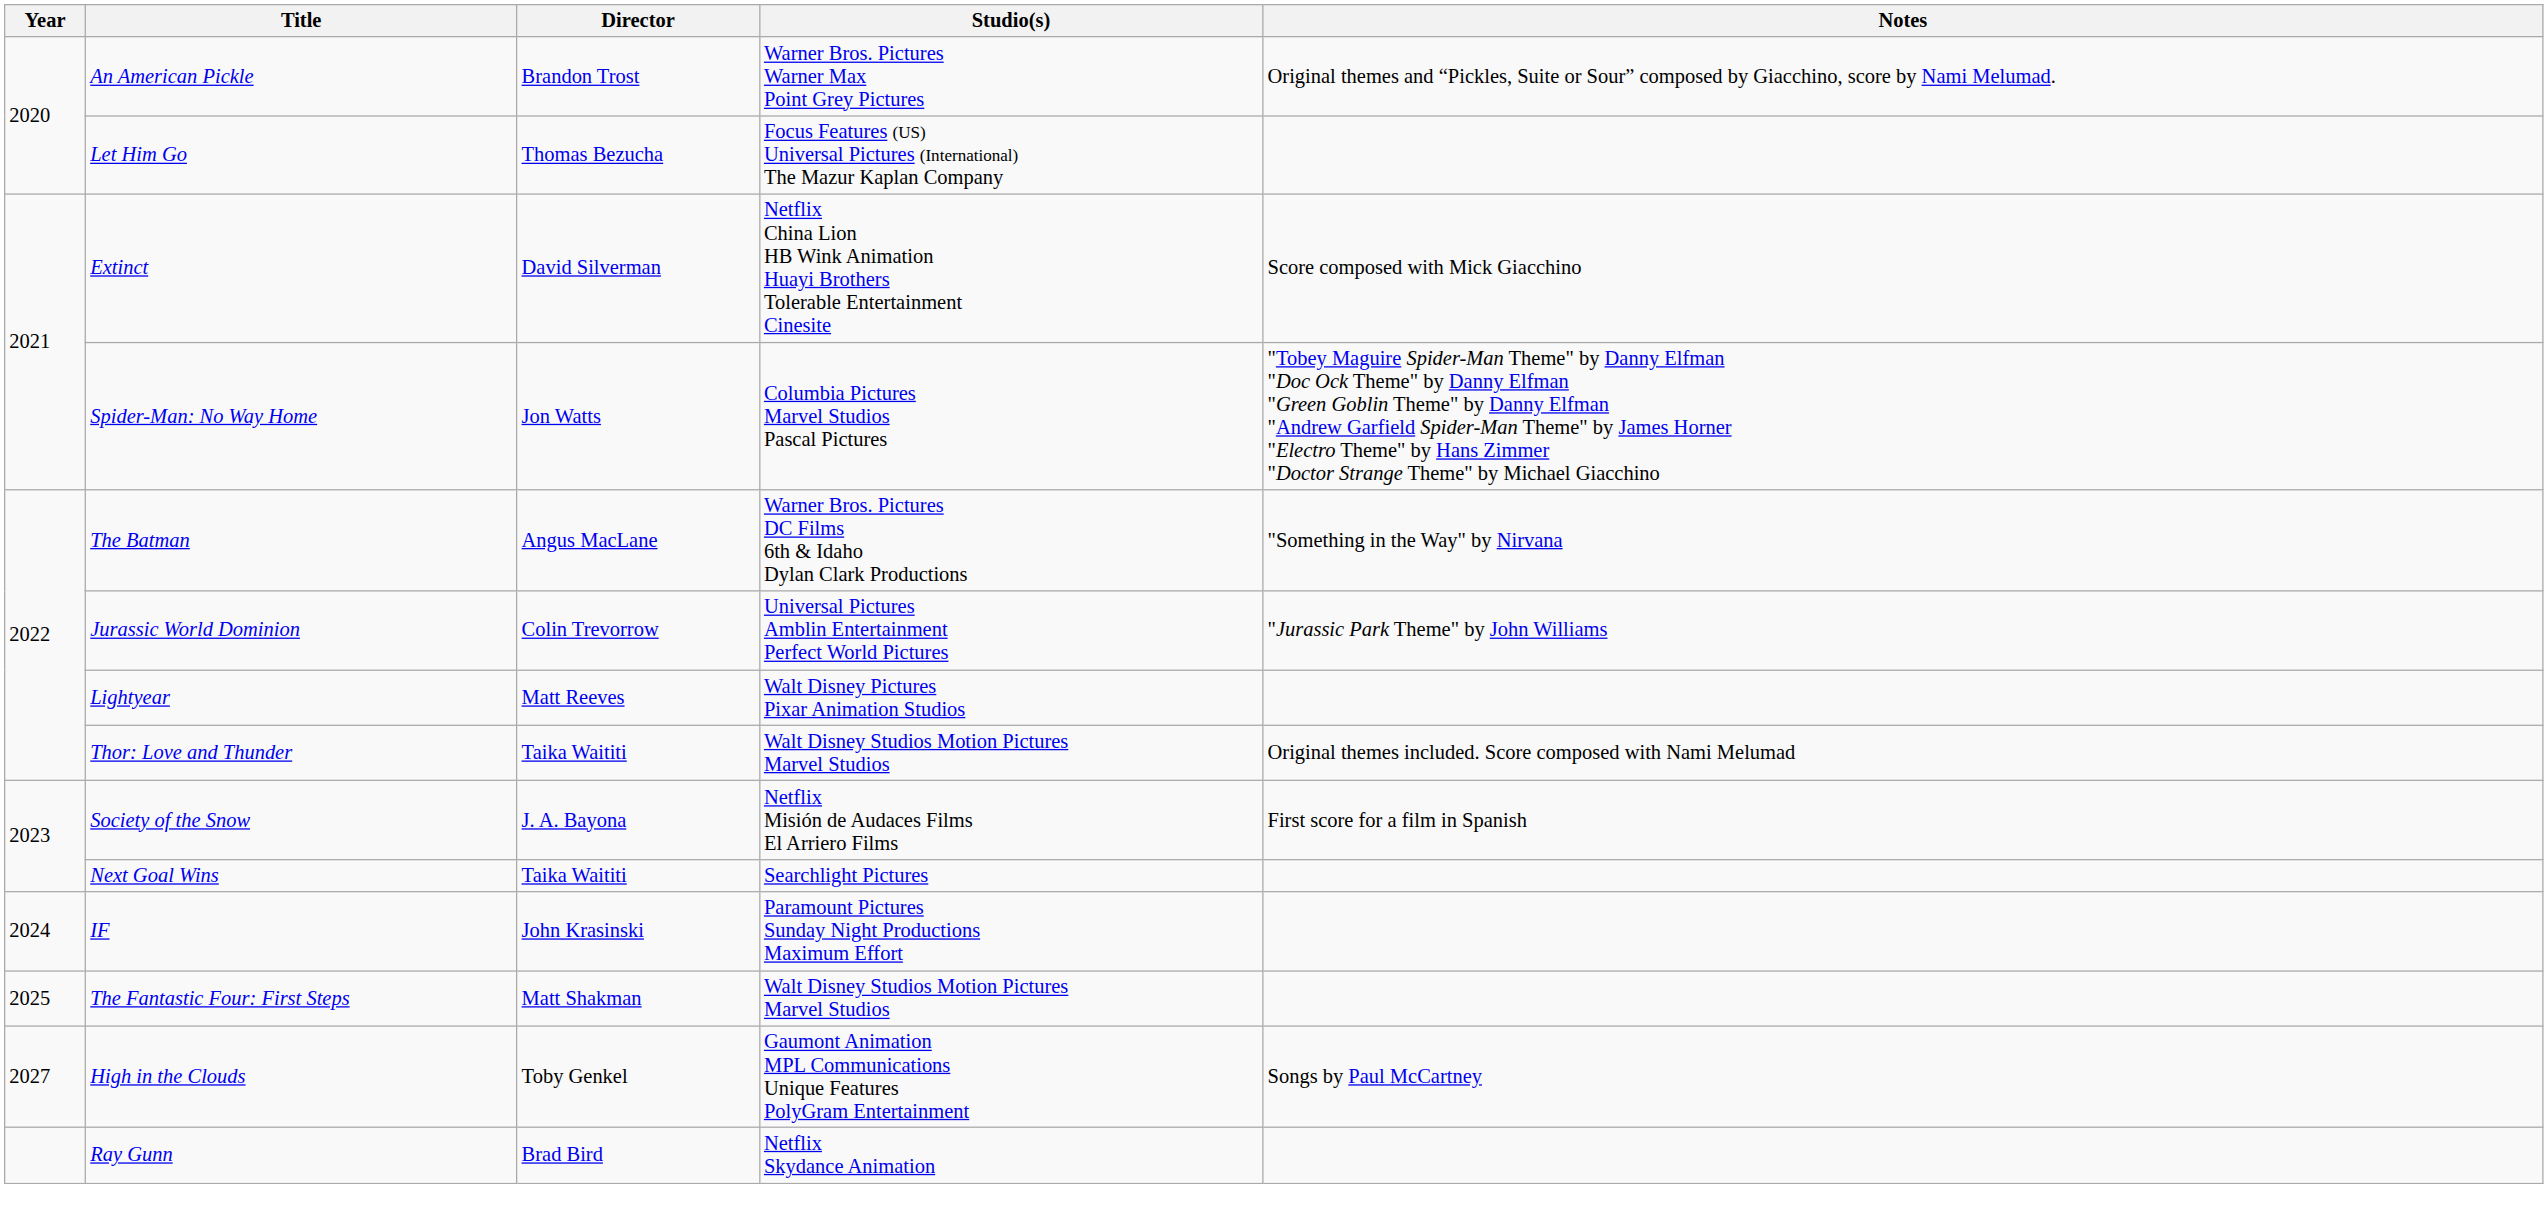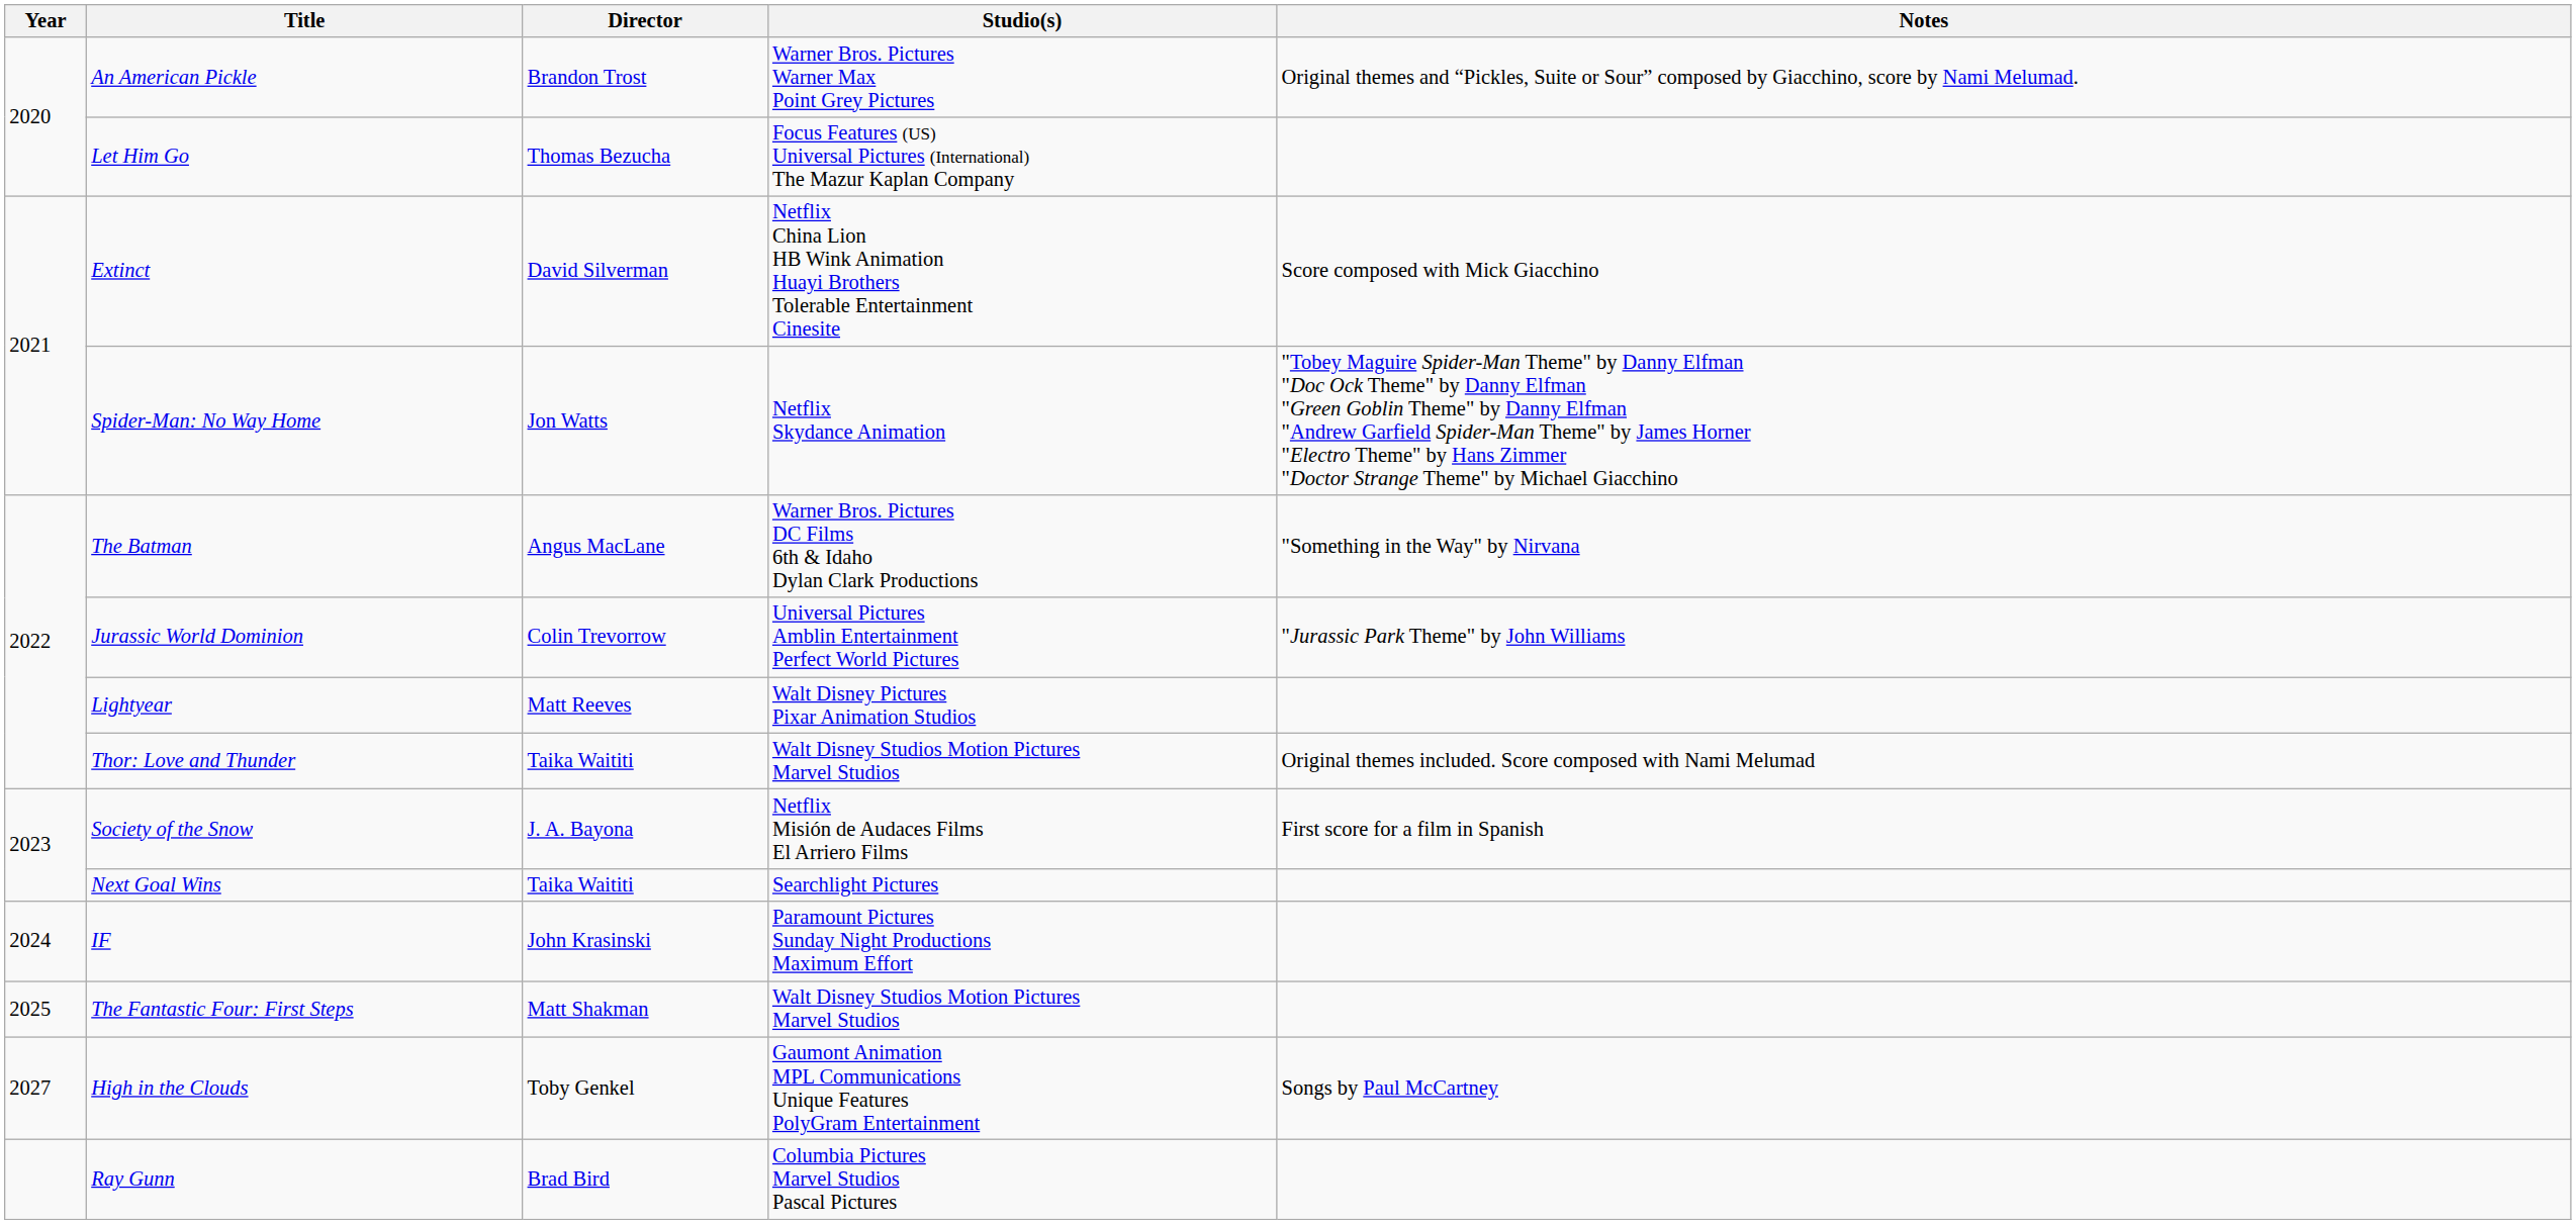Spider-Man: No Way Home | Studio(s): Columbia Pictures Marvel Studios Pascal Pictures -> Netflix Skydance Animation
Ray Gunn | Studio(s): Netflix Skydance Animation -> Columbia Pictures Marvel Studios Pascal Pictures
